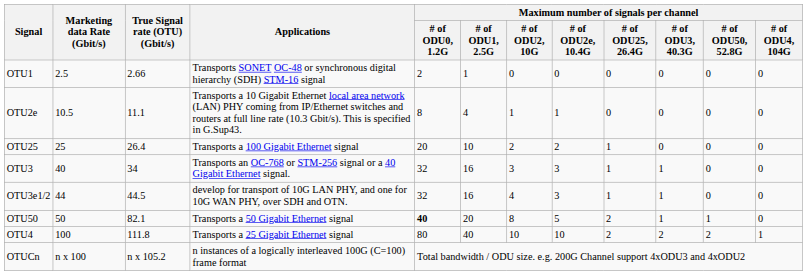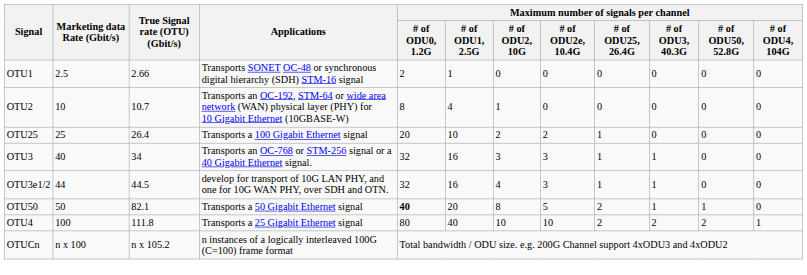+ row: OTU2 | 10 | 10.7 | Transports an OC-192, STM-64 or wide area network (WAN) physical layer (PHY) for 10 Gigabit Ethernet (10GBASE-W) | 8 | 4 | 1 | 0 | 0 | 0 | 0 | 0
- row: OTU2e | 10.5 | 11.1 | Transports a 10 Gigabit Ethernet local area network (LAN) PHY coming from IP/Ethernet switches and routers at full line rate (10.3 Gbit/s). This is specified in G.Sup43. | 8 | 4 | 1 | 1 | 0 | 0 | 0 | 0
